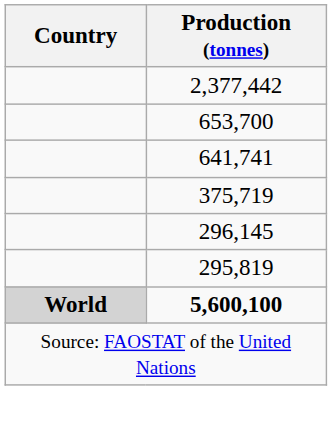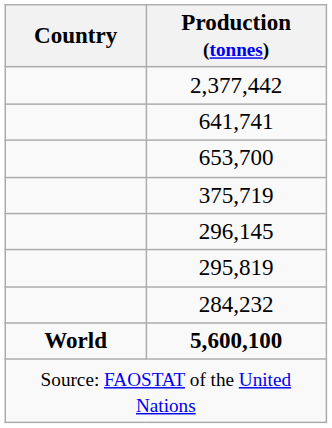rows swapped: 653,700 <-> 641,741
+ row: 284,232
5,600,100 | Country: lightgrey background -> no background
